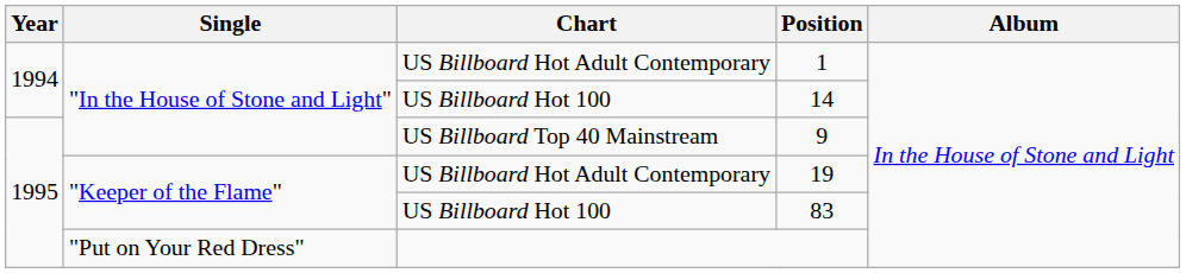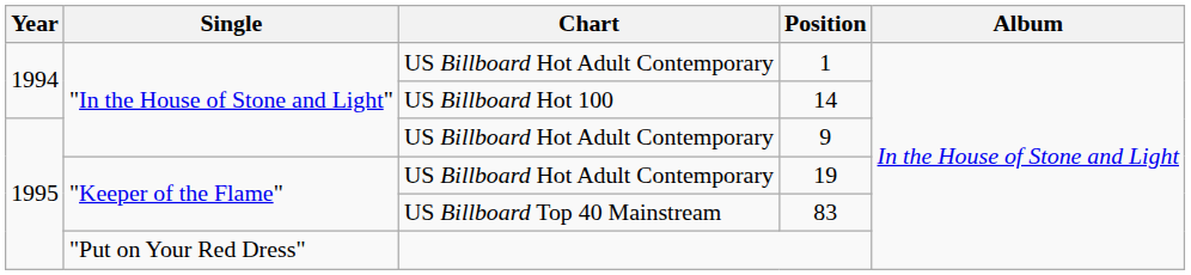9 | Chart: US Billboard Top 40 Mainstream -> US Billboard Hot Adult Contemporary
83 | Chart: US Billboard Hot 100 -> US Billboard Top 40 Mainstream
